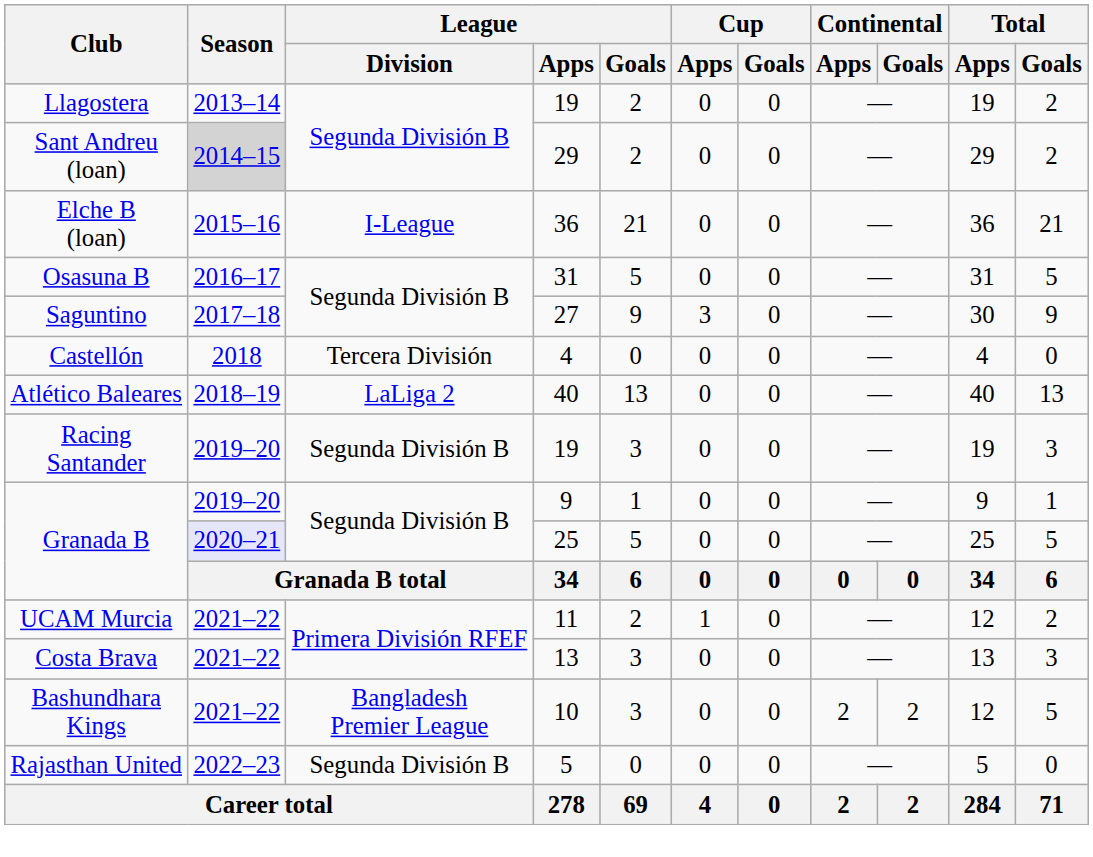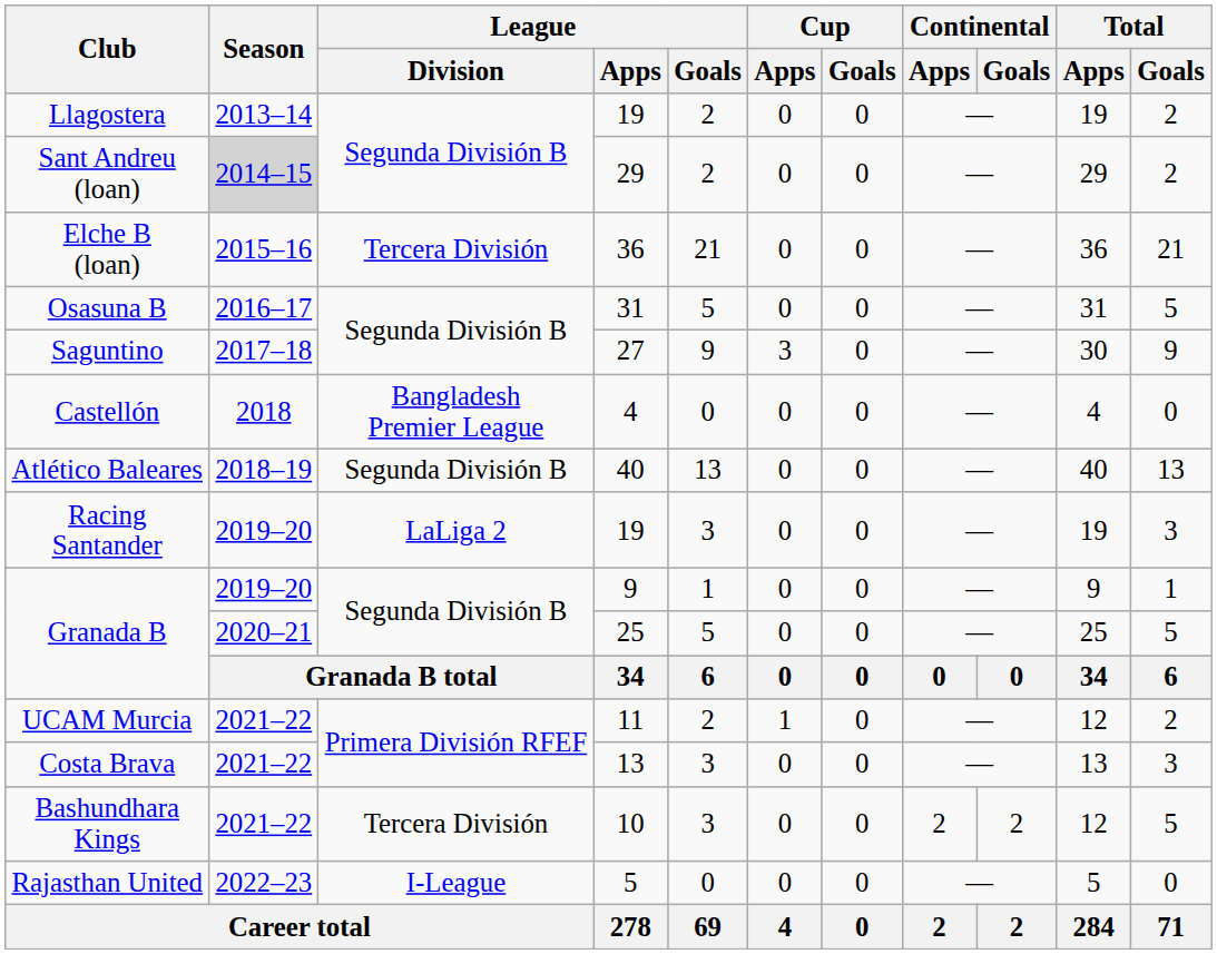Elche B (loan) | League / Division: I-League -> Tercera División
Castellón | League / Division: Tercera División -> Bangladesh Premier League
Atlético Baleares | League / Division: LaLiga 2 -> Segunda División B
Racing Santander | League / Division: Segunda División B -> LaLiga 2
Granada B / 25 | Season: lavender background -> no background
Bashundhara Kings | League / Division: Bangladesh Premier League -> Tercera División
Rajasthan United | League / Division: Segunda División B -> I-League
